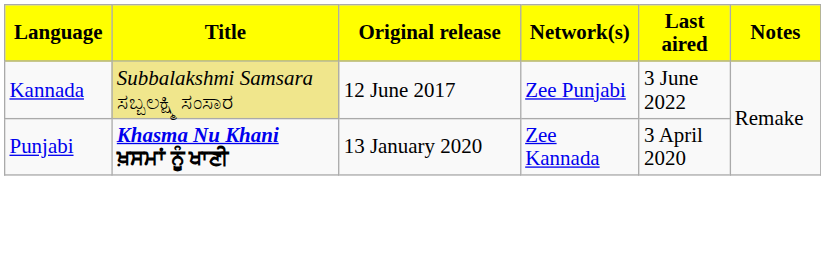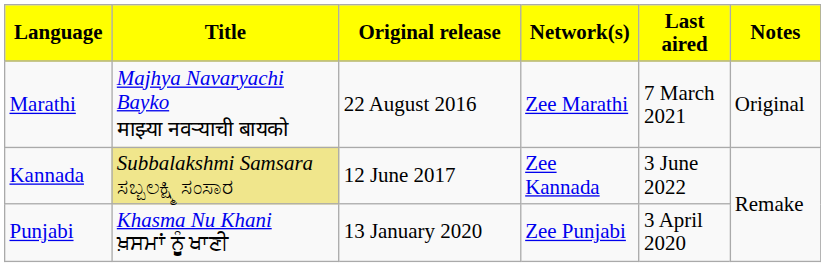+ row: Marathi | Majhya Navaryachi Bayko माझ्या नवऱ्याची बायको | 22 August 2016 | Zee Marathi | 7 March 2021 | Original
Kannada | Network(s): Zee Punjabi -> Zee Kannada
Punjabi | Title: bold -> normal
Punjabi | Network(s): Zee Kannada -> Zee Punjabi
